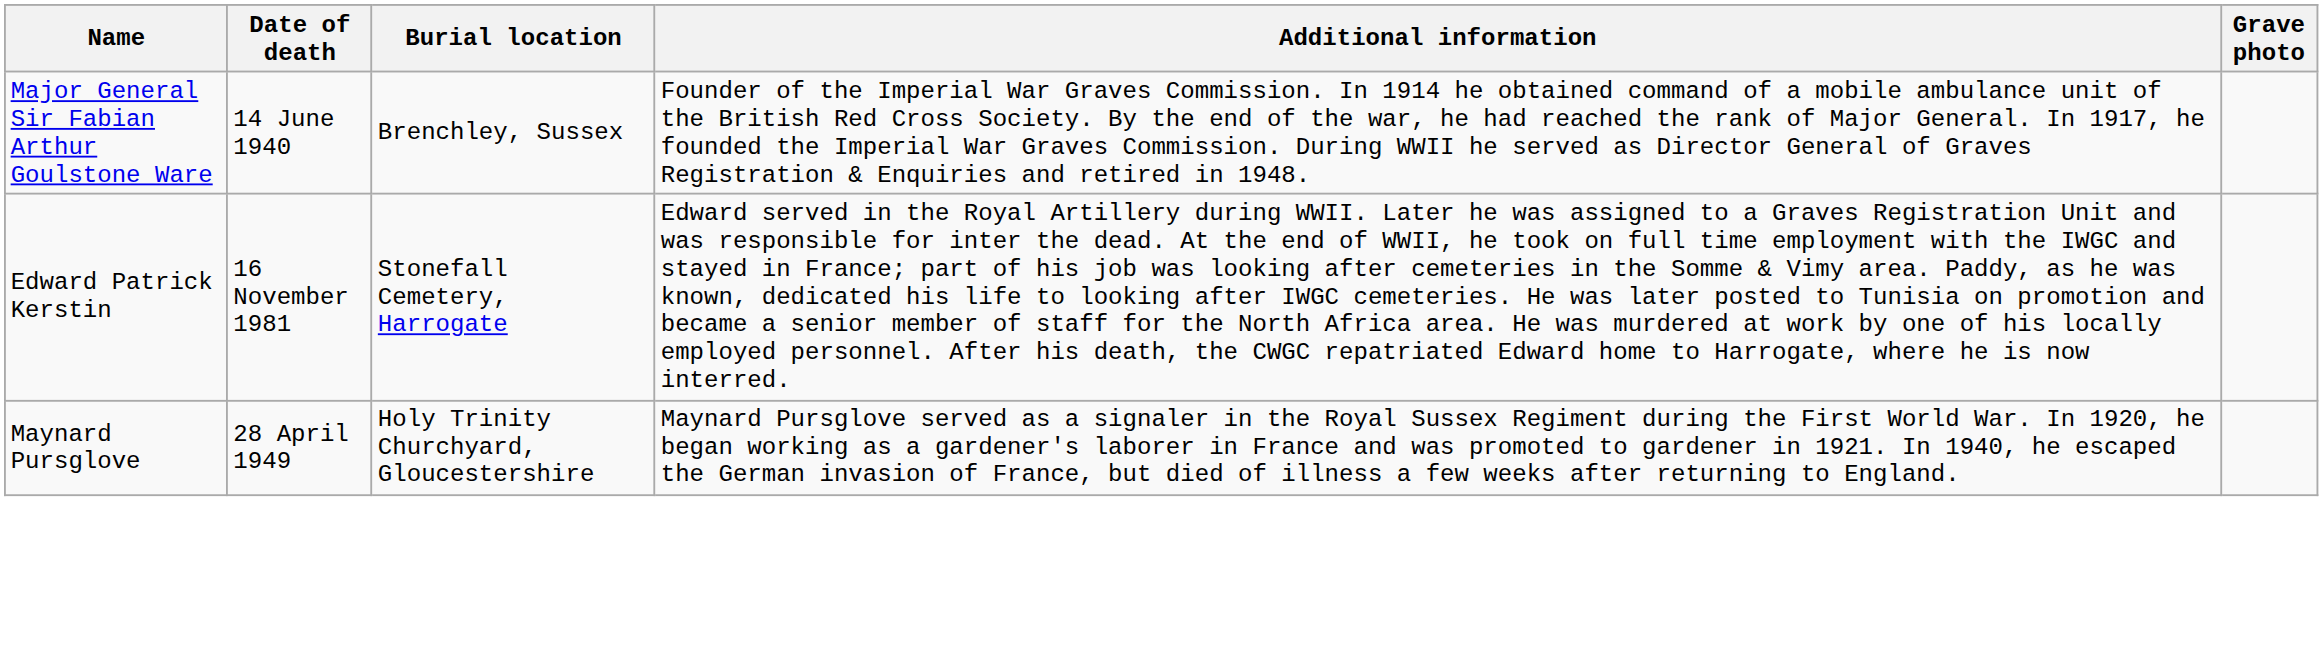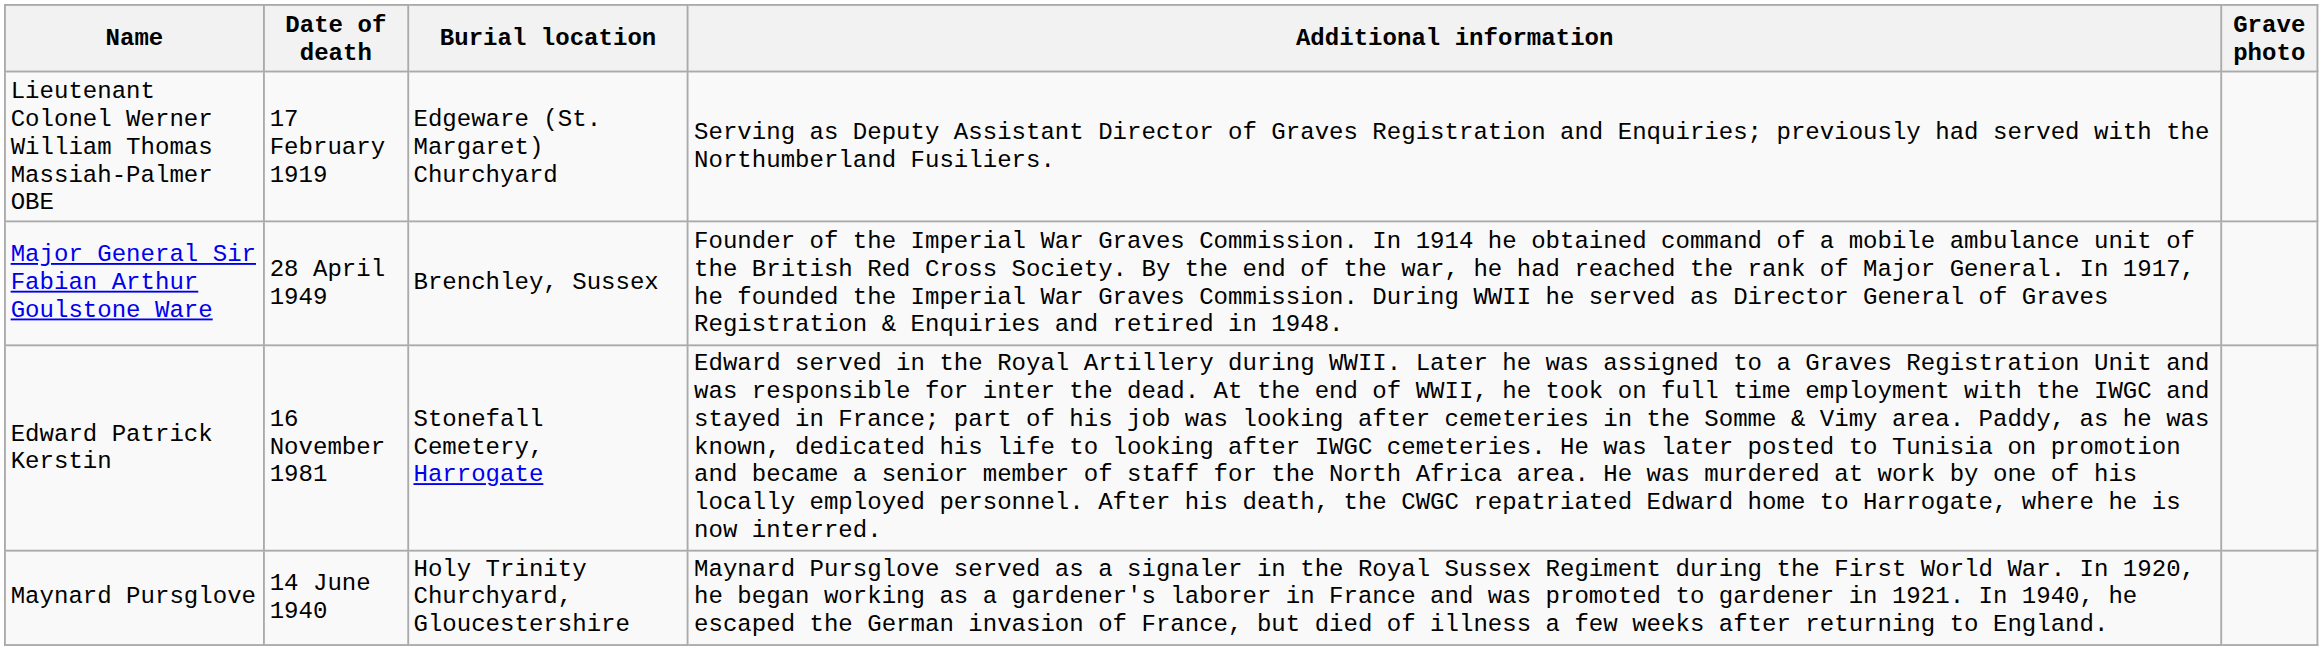+ row: Lieutenant Colonel Werner William Thomas Massiah-Palmer OBE | 17 February 1919 | Edgeware (St. Margaret) Churchyard | Serving as Deputy Assistant Director of Graves Registration and Enquiries; previously had served with the Northumberland Fusiliers.
Major General Sir Fabian Arthur Goulstone Ware | Date of death: 14 June 1940 -> 28 April 1949
Maynard Pursglove | Date of death: 28 April 1949 -> 14 June 1940
